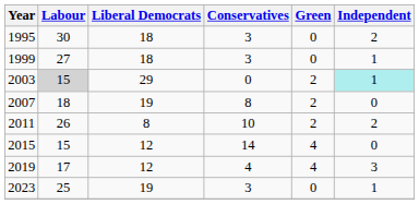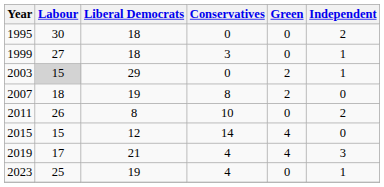1995 | Conservatives: 3 -> 0
2003 | Independent: paleturquoise background -> no background
2011 | Green: 2 -> 0
2019 | Liberal Democrats: 12 -> 21
2023 | Conservatives: 3 -> 4
